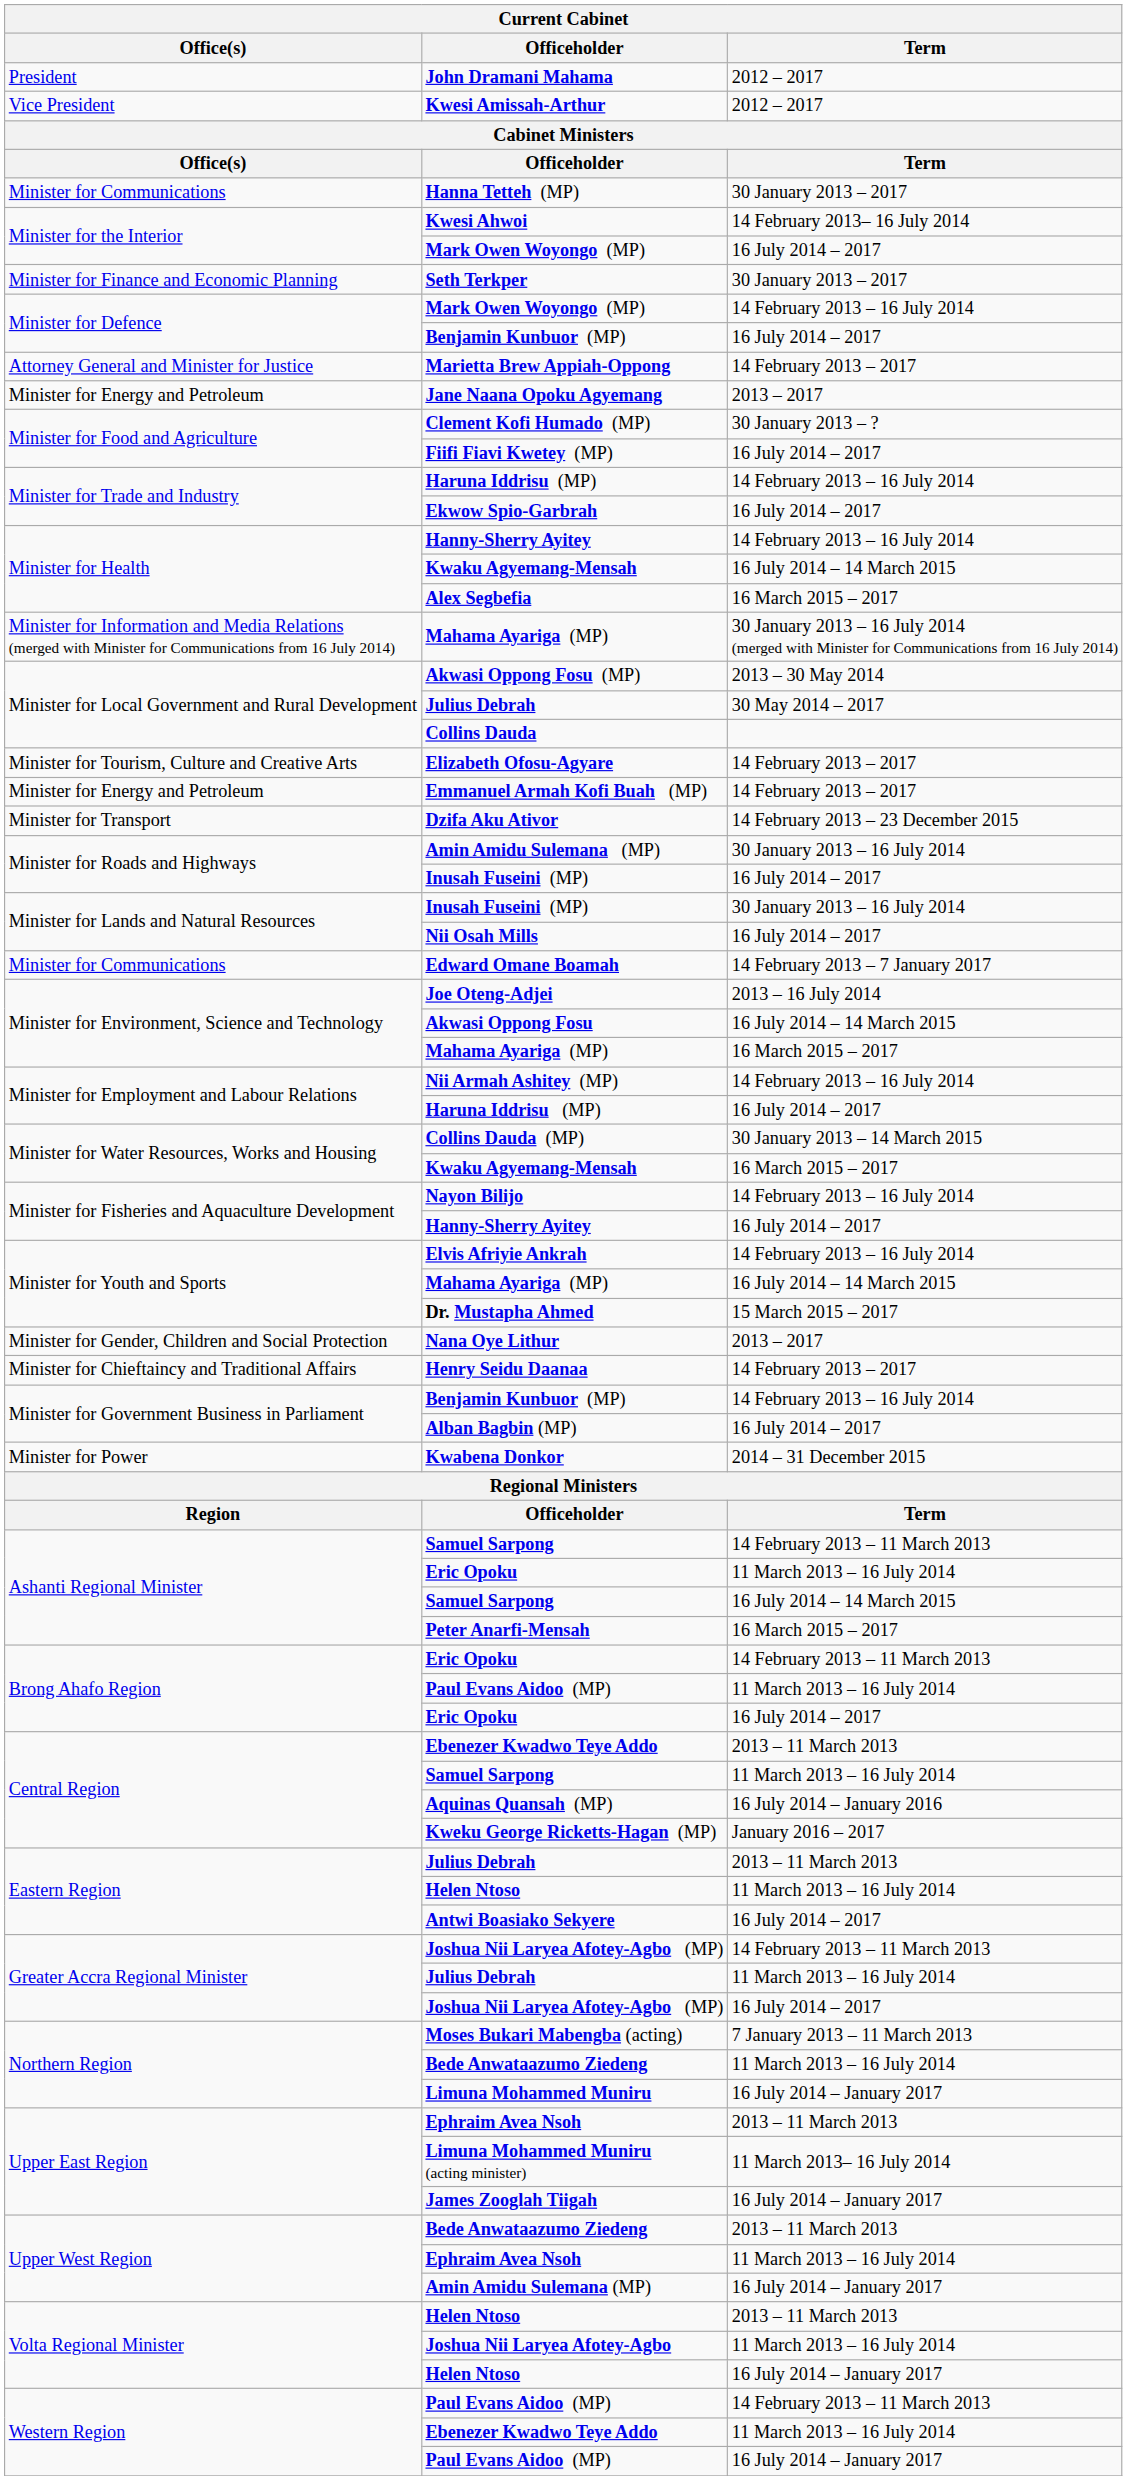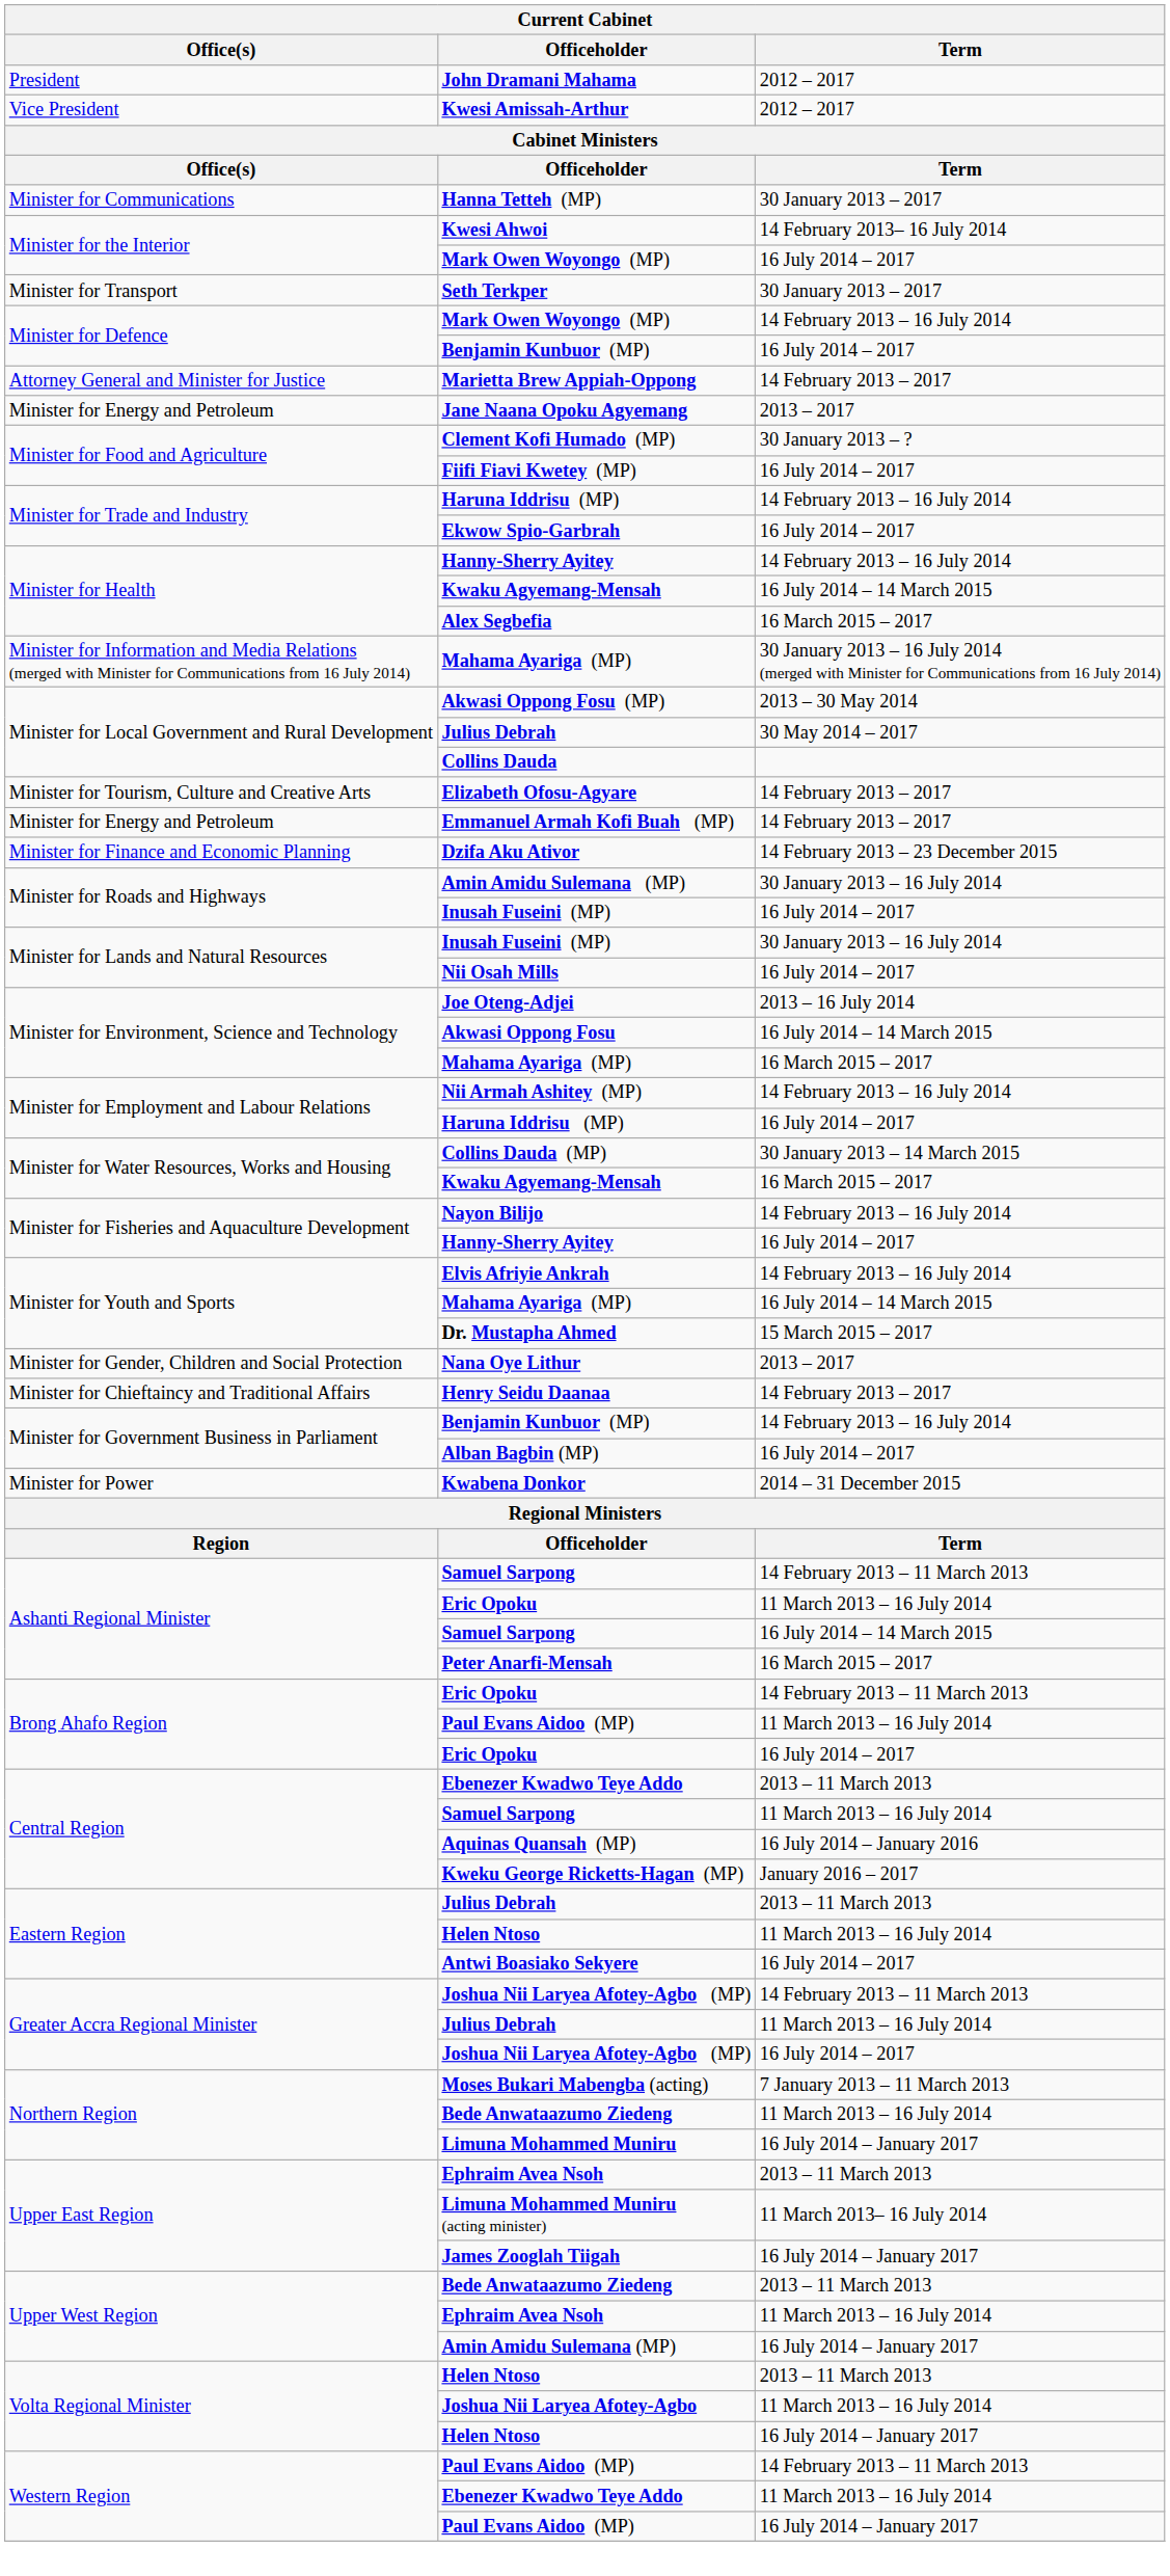Seth Terkper | Office(s): Minister for Finance and Economic Planning -> Minister for Transport
Dzifa Aku Ativor | Office(s): Minister for Transport -> Minister for Finance and Economic Planning
- row: Minister for Communications | Edward Omane Boamah | 14 February 2013 – 7 January 2017
